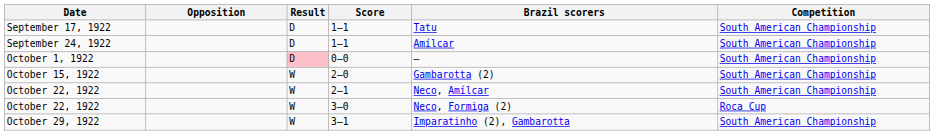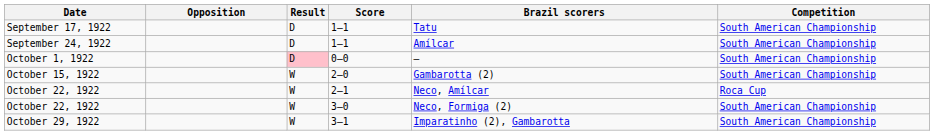October 22, 1922 / 2–1 | Competition: South American Championship -> Roca Cup
October 22, 1922 / 3–0 | Competition: Roca Cup -> South American Championship
